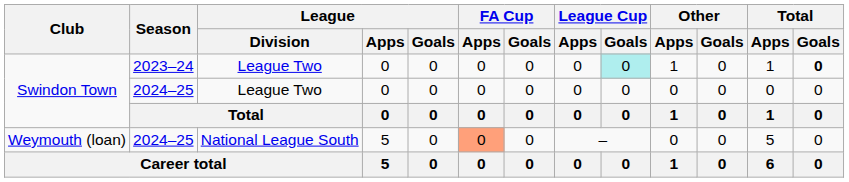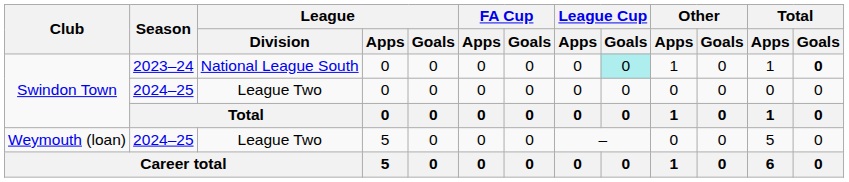Swindon Town / 2023–24 | League / Division: League Two -> National League South
Weymouth (loan) | League / Division: National League South -> League Two
Weymouth (loan) | FA Cup / Apps: lightsalmon background -> no background
